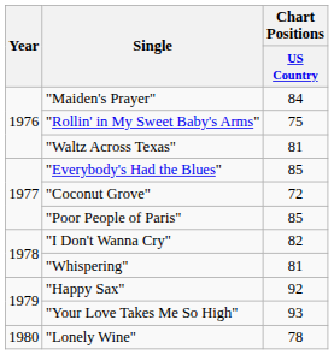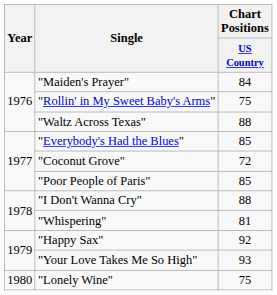"Waltz Across Texas" | Chart Positions / US Country: 81 -> 88
"I Don't Wanna Cry" | Chart Positions / US Country: 82 -> 88
"Lonely Wine" | Chart Positions / US Country: 78 -> 75
